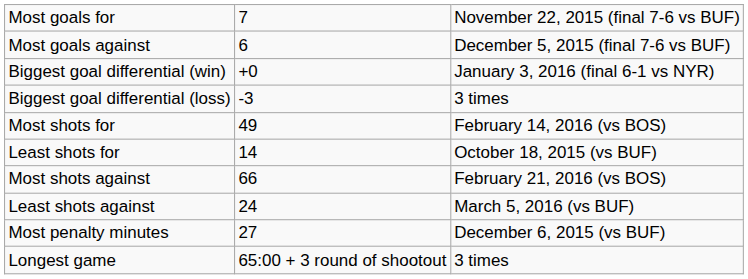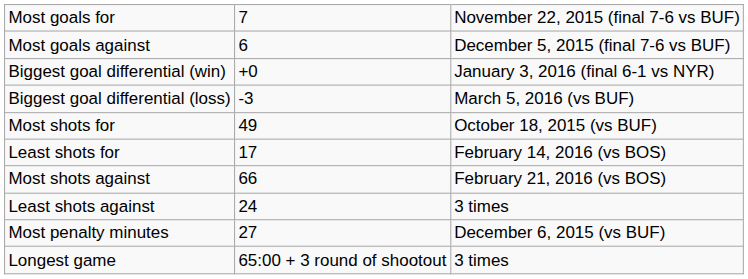Biggest goal differential (loss) | column 3: 3 times -> March 5, 2016 (vs BUF)
Most shots for | column 3: February 14, 2016 (vs BOS) -> October 18, 2015 (vs BUF)
Least shots for | column 2: 14 -> 17
Least shots for | column 3: October 18, 2015 (vs BUF) -> February 14, 2016 (vs BOS)
Least shots against | column 3: March 5, 2016 (vs BUF) -> 3 times
